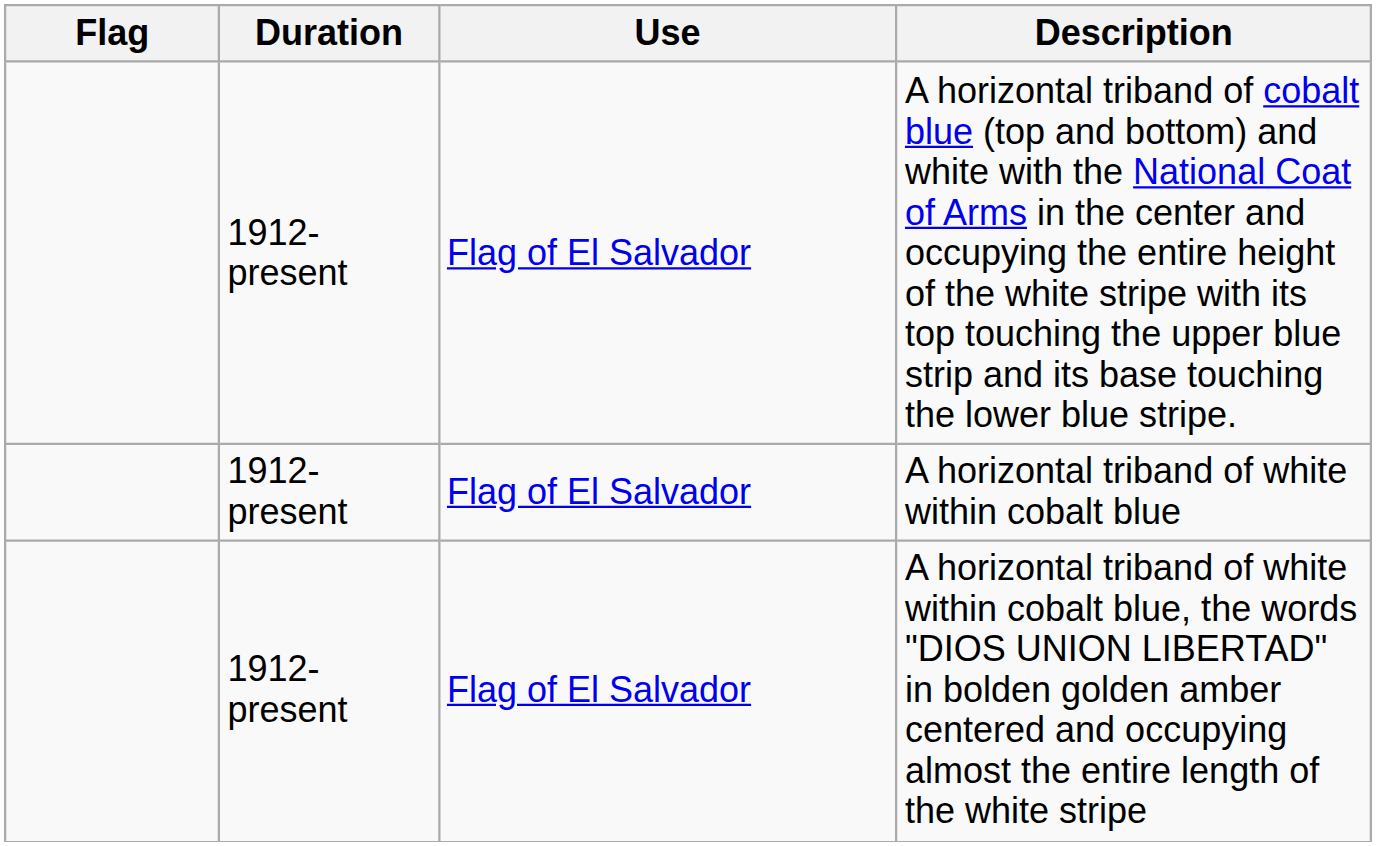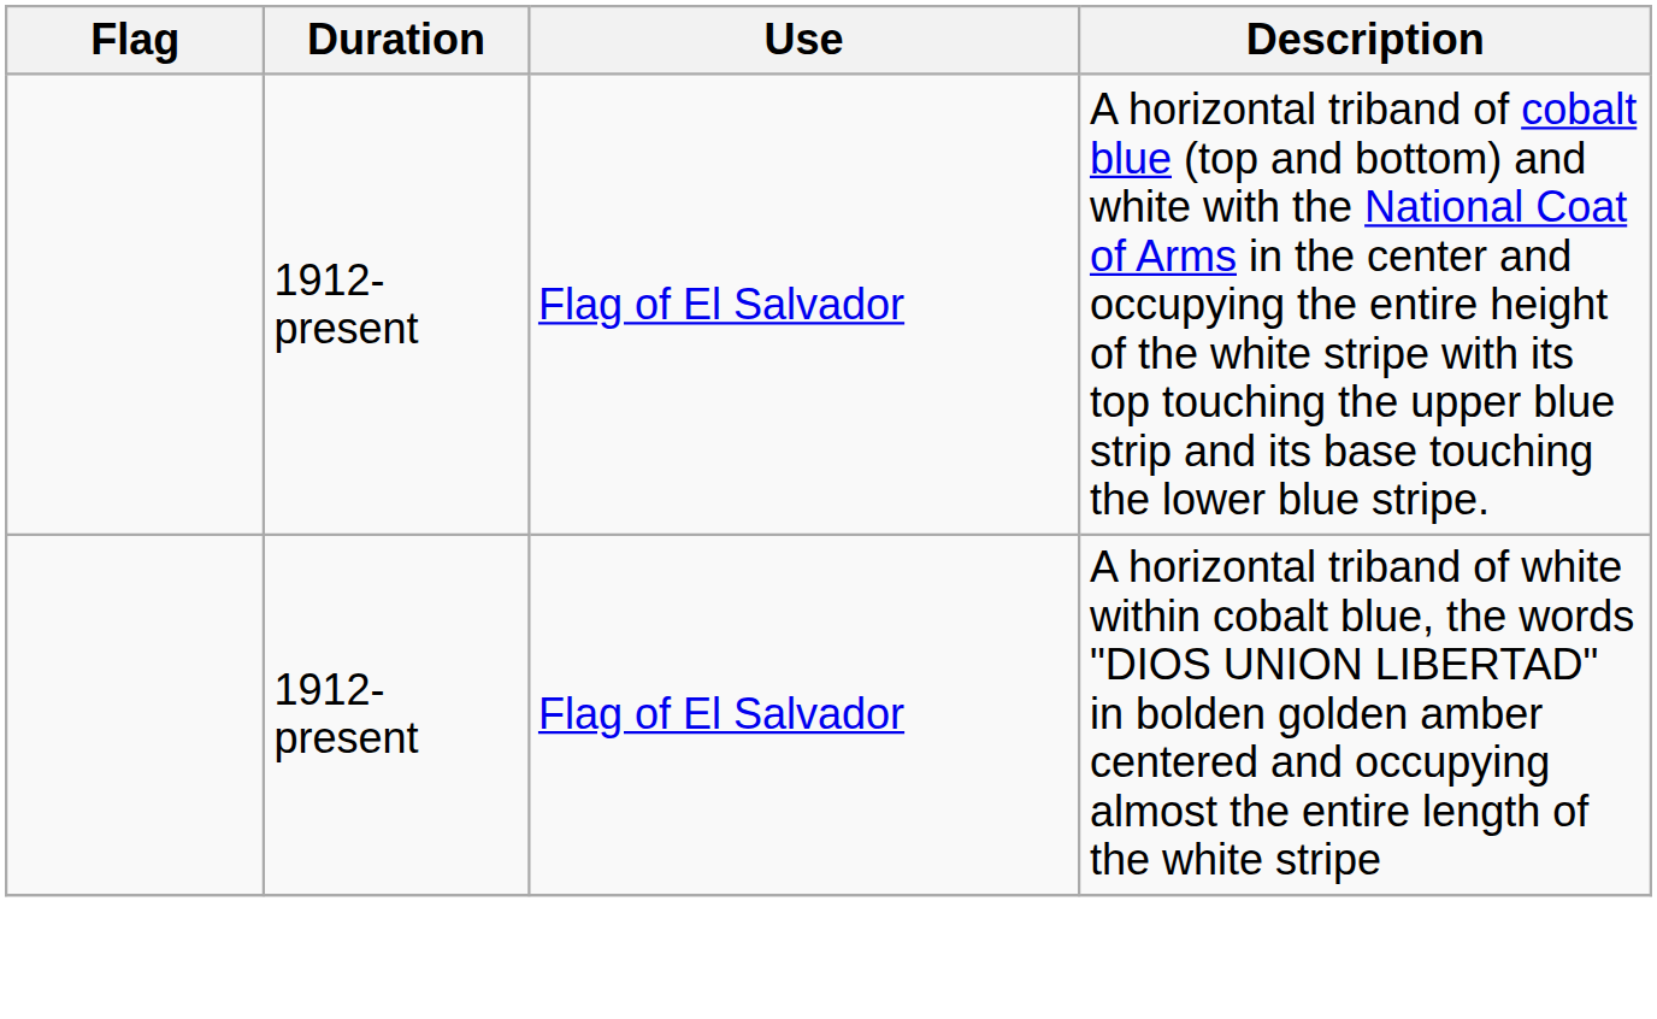- row: 1912-present | Flag of El Salvador | A horizontal triband of white within cobalt blue
